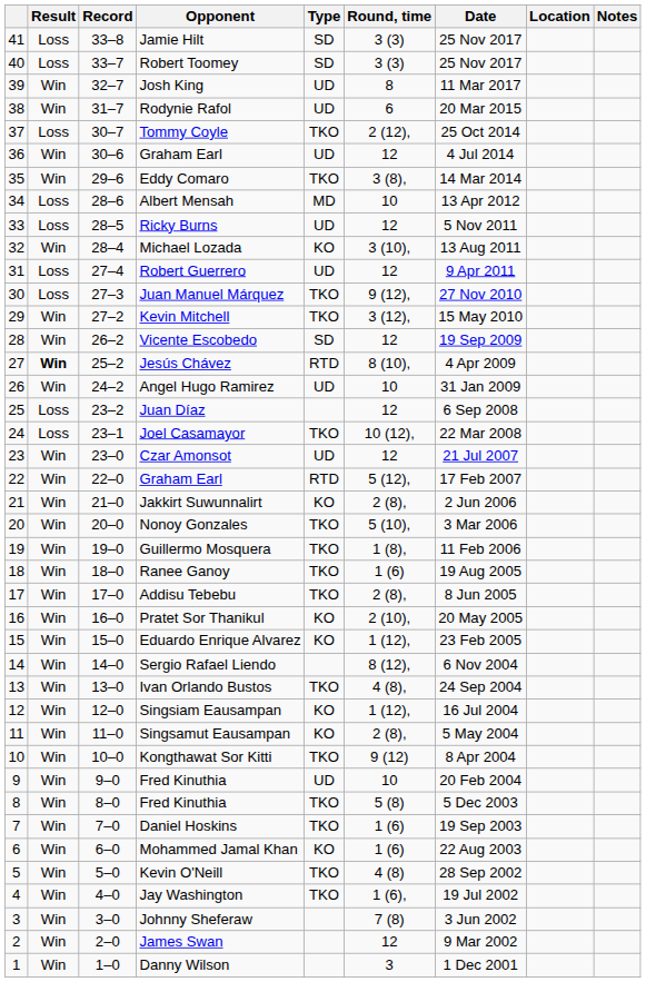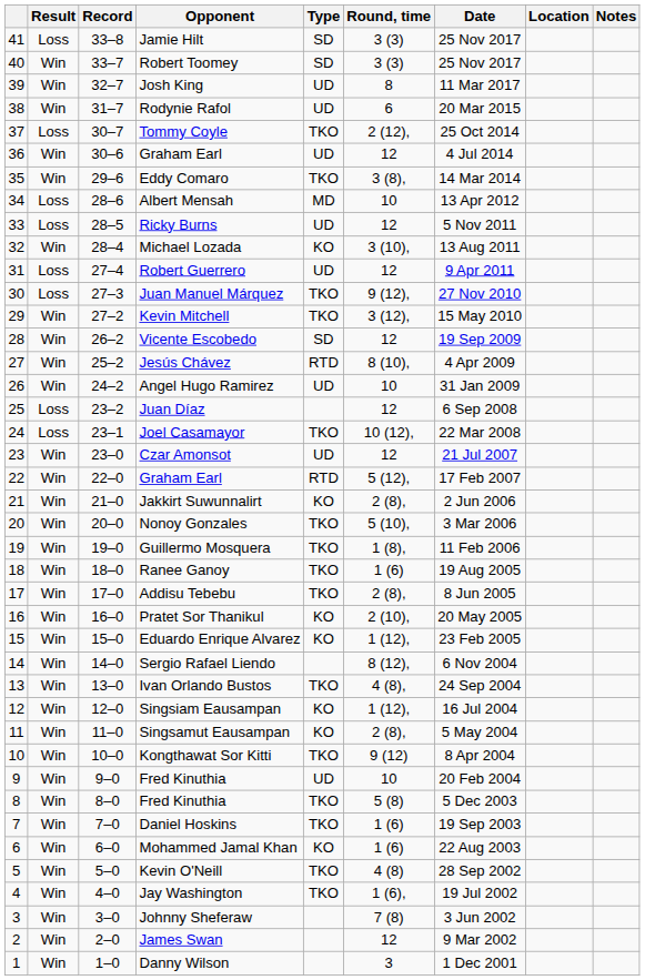Robert Toomey | Result: Loss -> Win
Jesús Chávez | Result: bold -> normal
